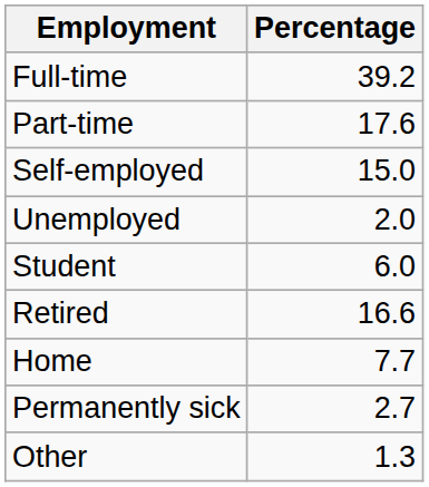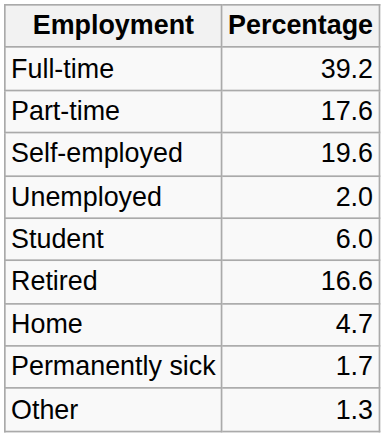Self-employed | Percentage: 15.0 -> 19.6
Home | Percentage: 7.7 -> 4.7
Permanently sick | Percentage: 2.7 -> 1.7
